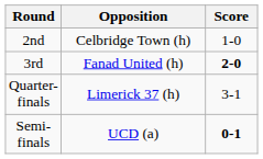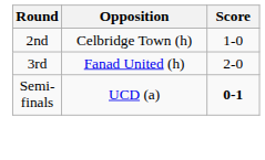3rd | Score: bold -> normal
- row: Quarter-finals | Limerick 37 (h) | 3-1
